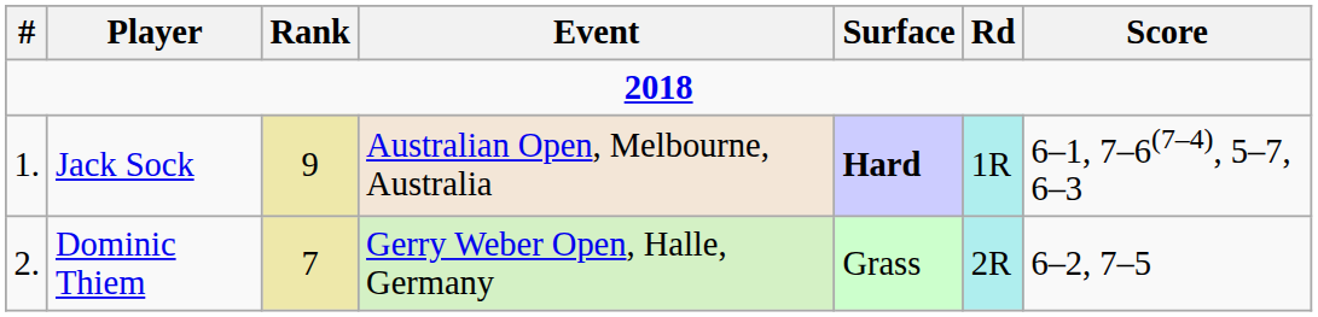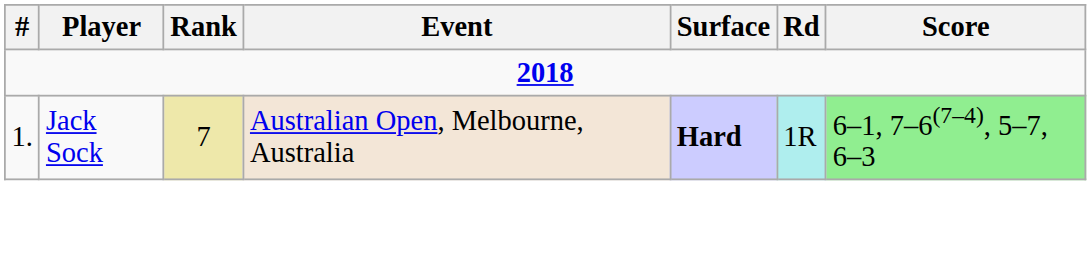Jack Sock | Rank: 9 -> 7
Jack Sock | Score: no background -> lightgreen background
- row: 2. | Dominic Thiem | 7 | Gerry Weber Open, Halle, Germany | Grass | 2R | 6–2, 7–5
